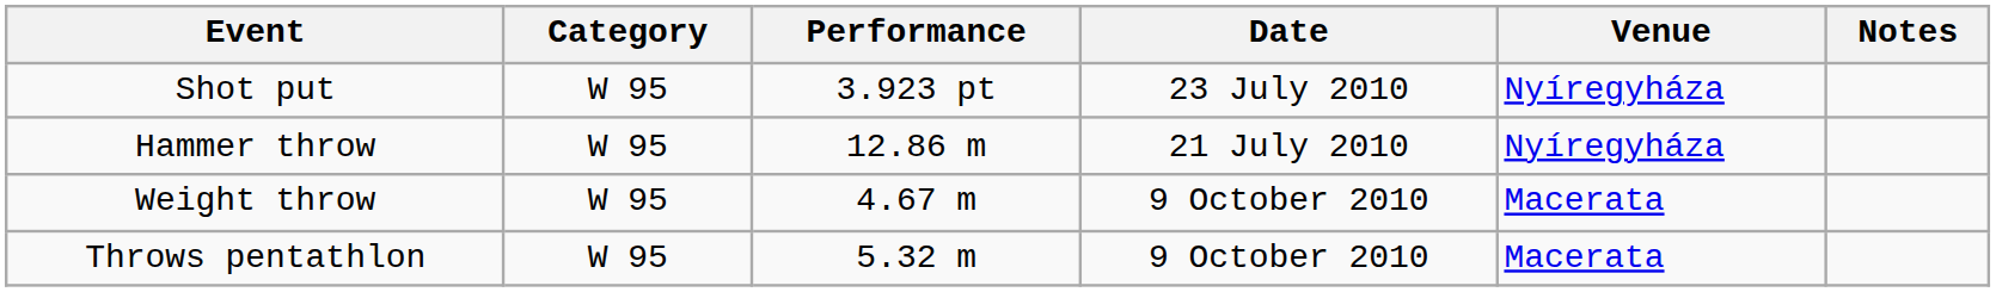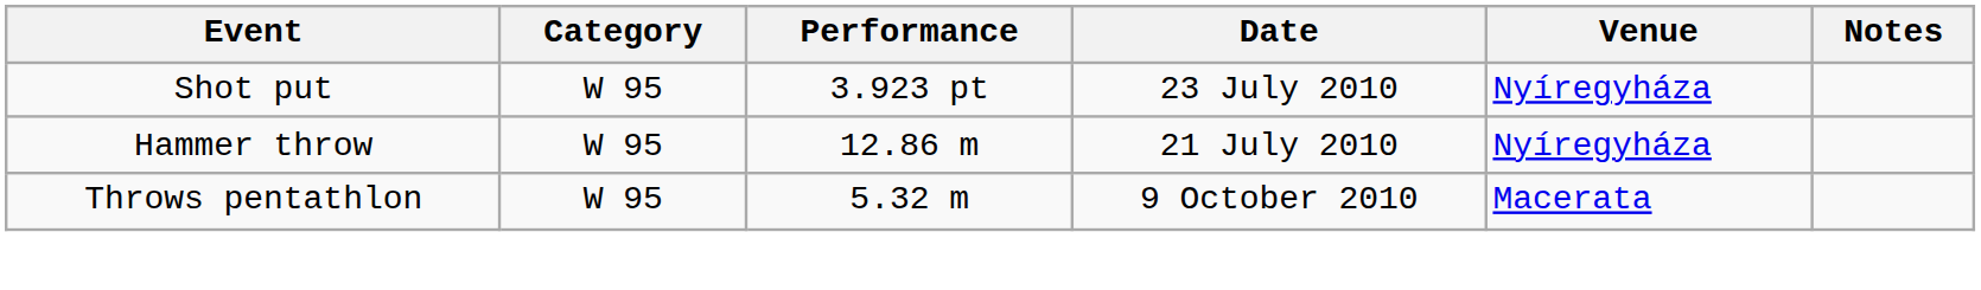- row: Weight throw | W 95 | 4.67 m | 9 October 2010 | Macerata
